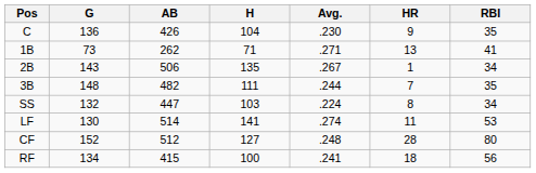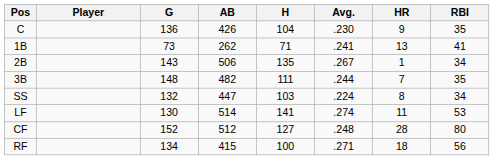+ column: Player
1B | Avg.: .271 -> .241
RF | Avg.: .241 -> .271
